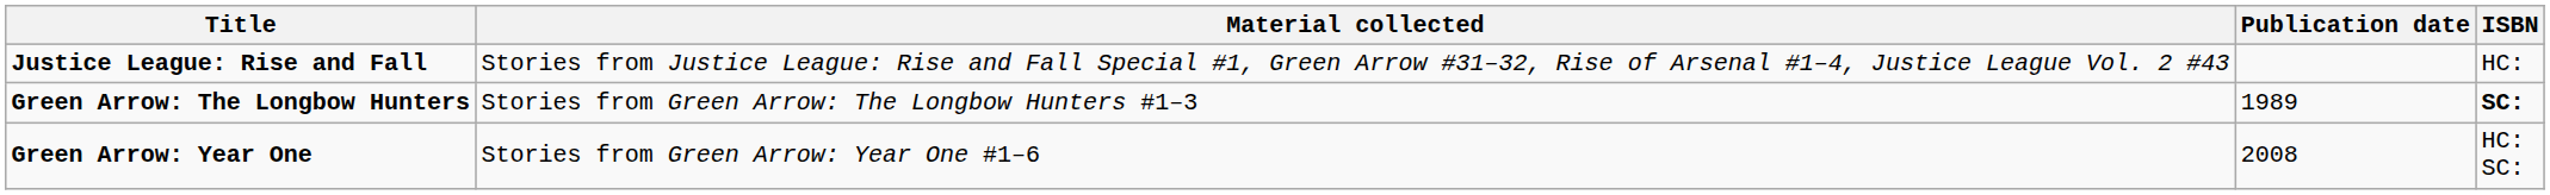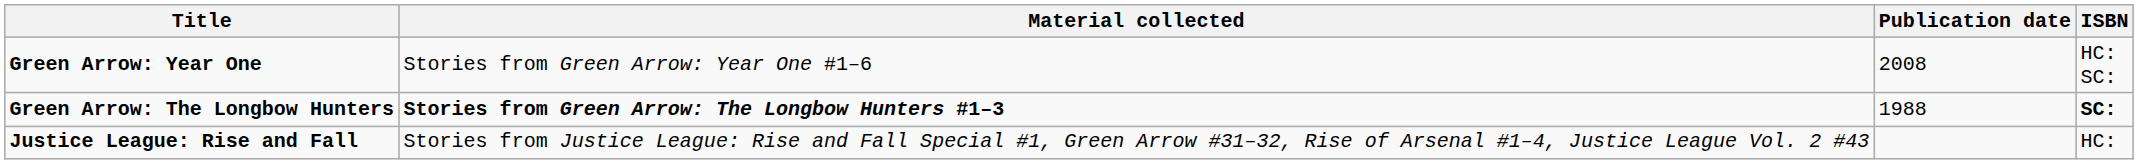rows swapped: Green Arrow: Year One <-> Justice League: Rise and Fall
Green Arrow: The Longbow Hunters | Material collected: normal -> bold
Green Arrow: The Longbow Hunters | Publication date: 1989 -> 1988
